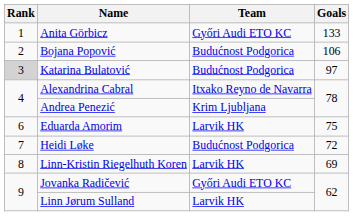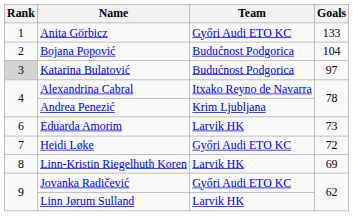Bojana Popović | Goals: 106 -> 104
Eduarda Amorim | Goals: 75 -> 73
Heidi Løke | Team: Budućnost Podgorica -> Győri Audi ETO KC
